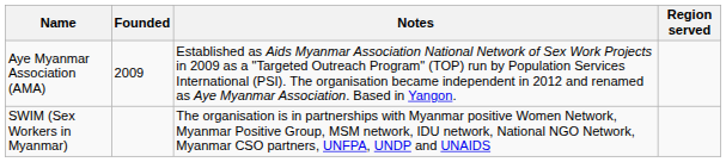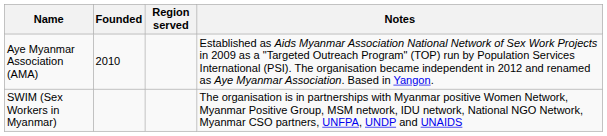columns swapped: Region served <-> Notes
Aye Myanmar Association (AMA) | Founded: 2009 -> 2010
